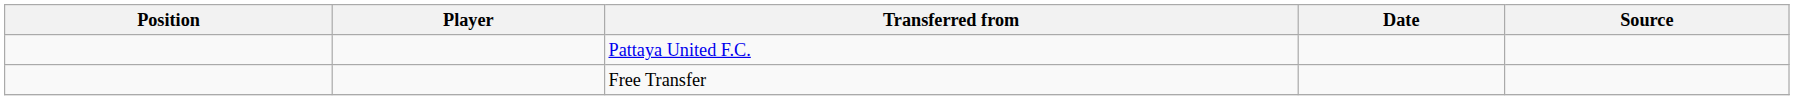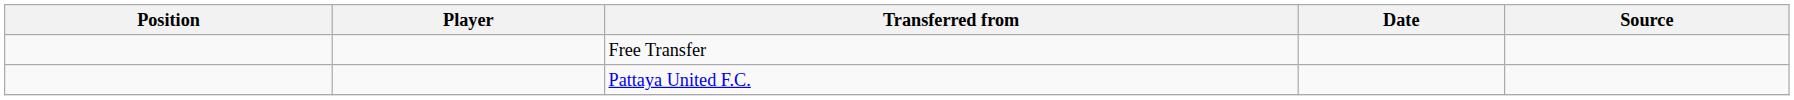rows swapped: Free Transfer <-> Pattaya United F.C.
